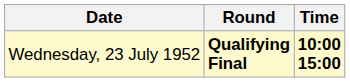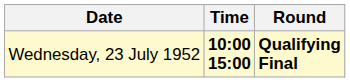columns swapped: Time <-> Round
